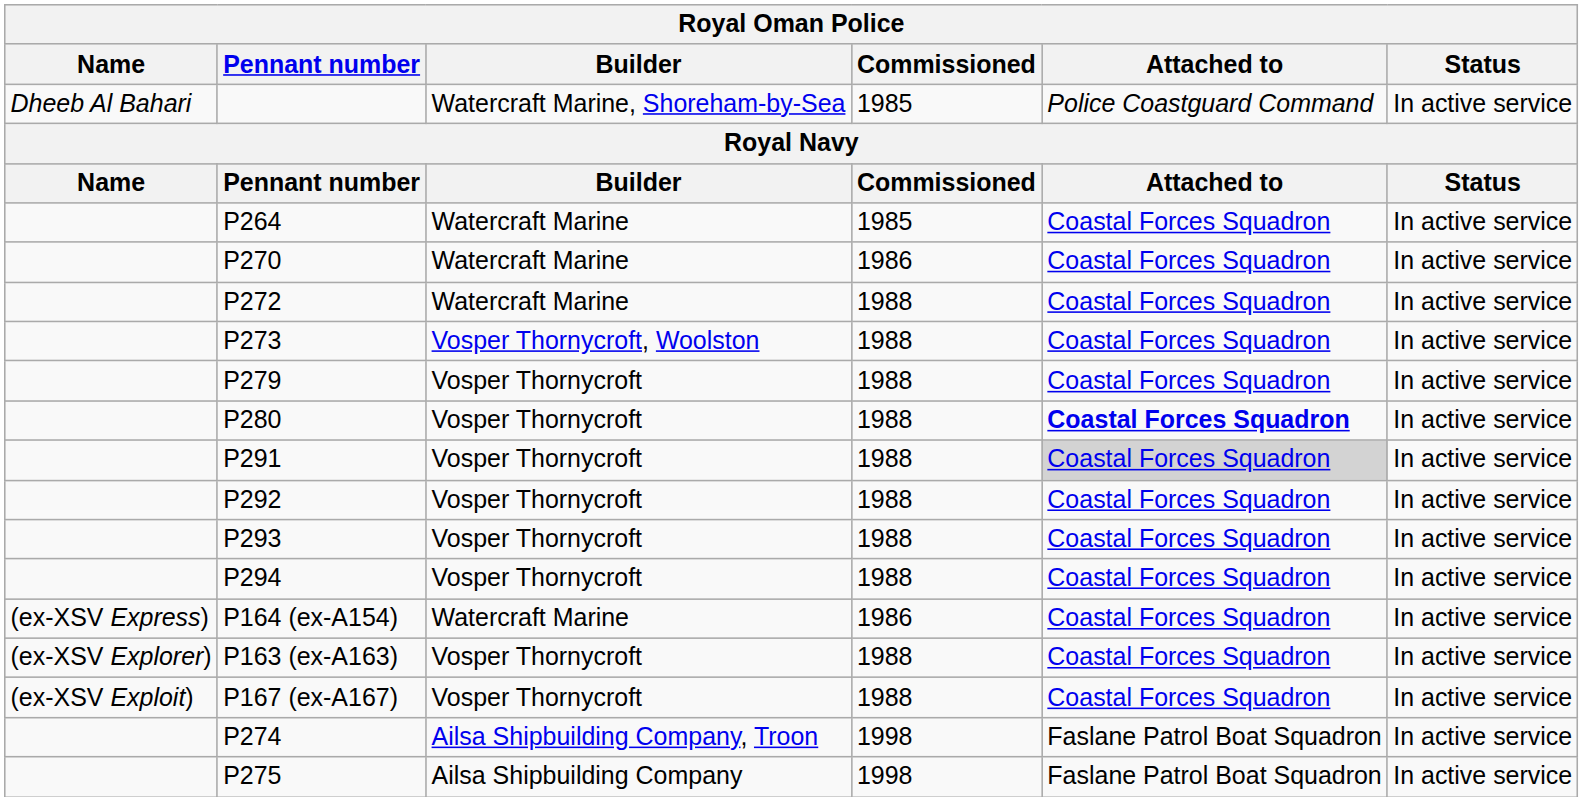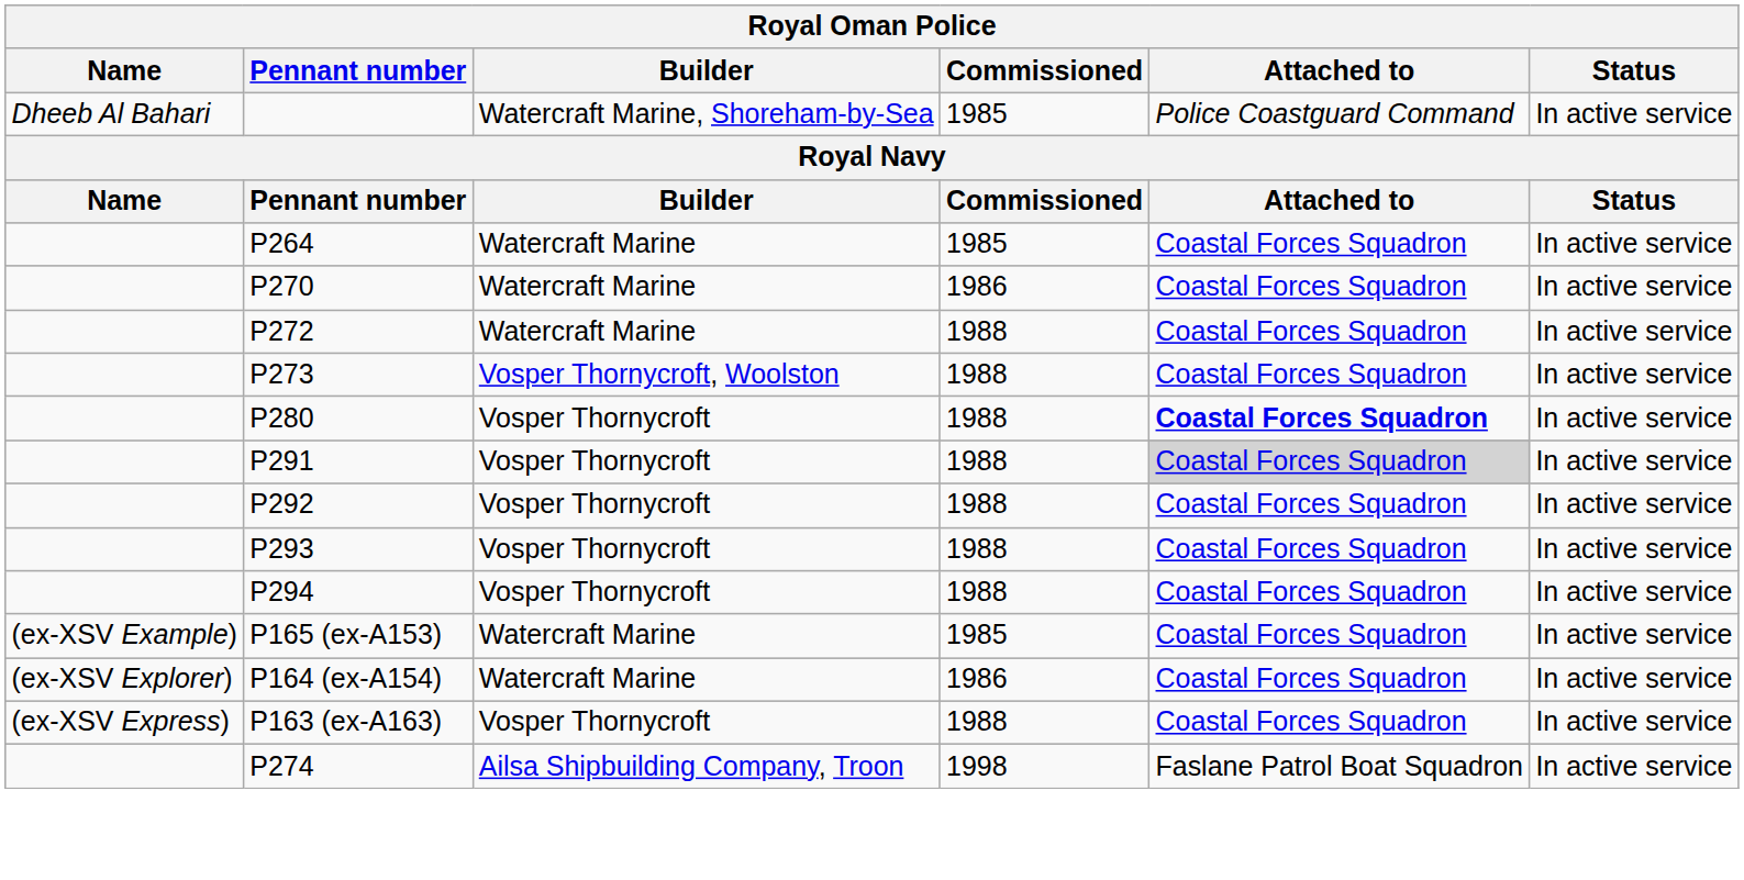- row: P279 | Vosper Thornycroft | 1988 | Coastal Forces Squadron | In active service
+ row: (ex-XSV Example) | P165 (ex-A153) | Watercraft Marine | 1985 | Coastal Forces Squadron | In active service
P164 (ex-A154) | Name: (ex-XSV Express) -> (ex-XSV Explorer)
P163 (ex-A163) | Name: (ex-XSV Explorer) -> (ex-XSV Express)
- row: (ex-XSV Exploit) | P167 (ex-A167) | Vosper Thornycroft | 1988 | Coastal Forces Squadron | In active service
- row: P275 | Ailsa Shipbuilding Company | 1998 | Faslane Patrol Boat Squadron | In active service
